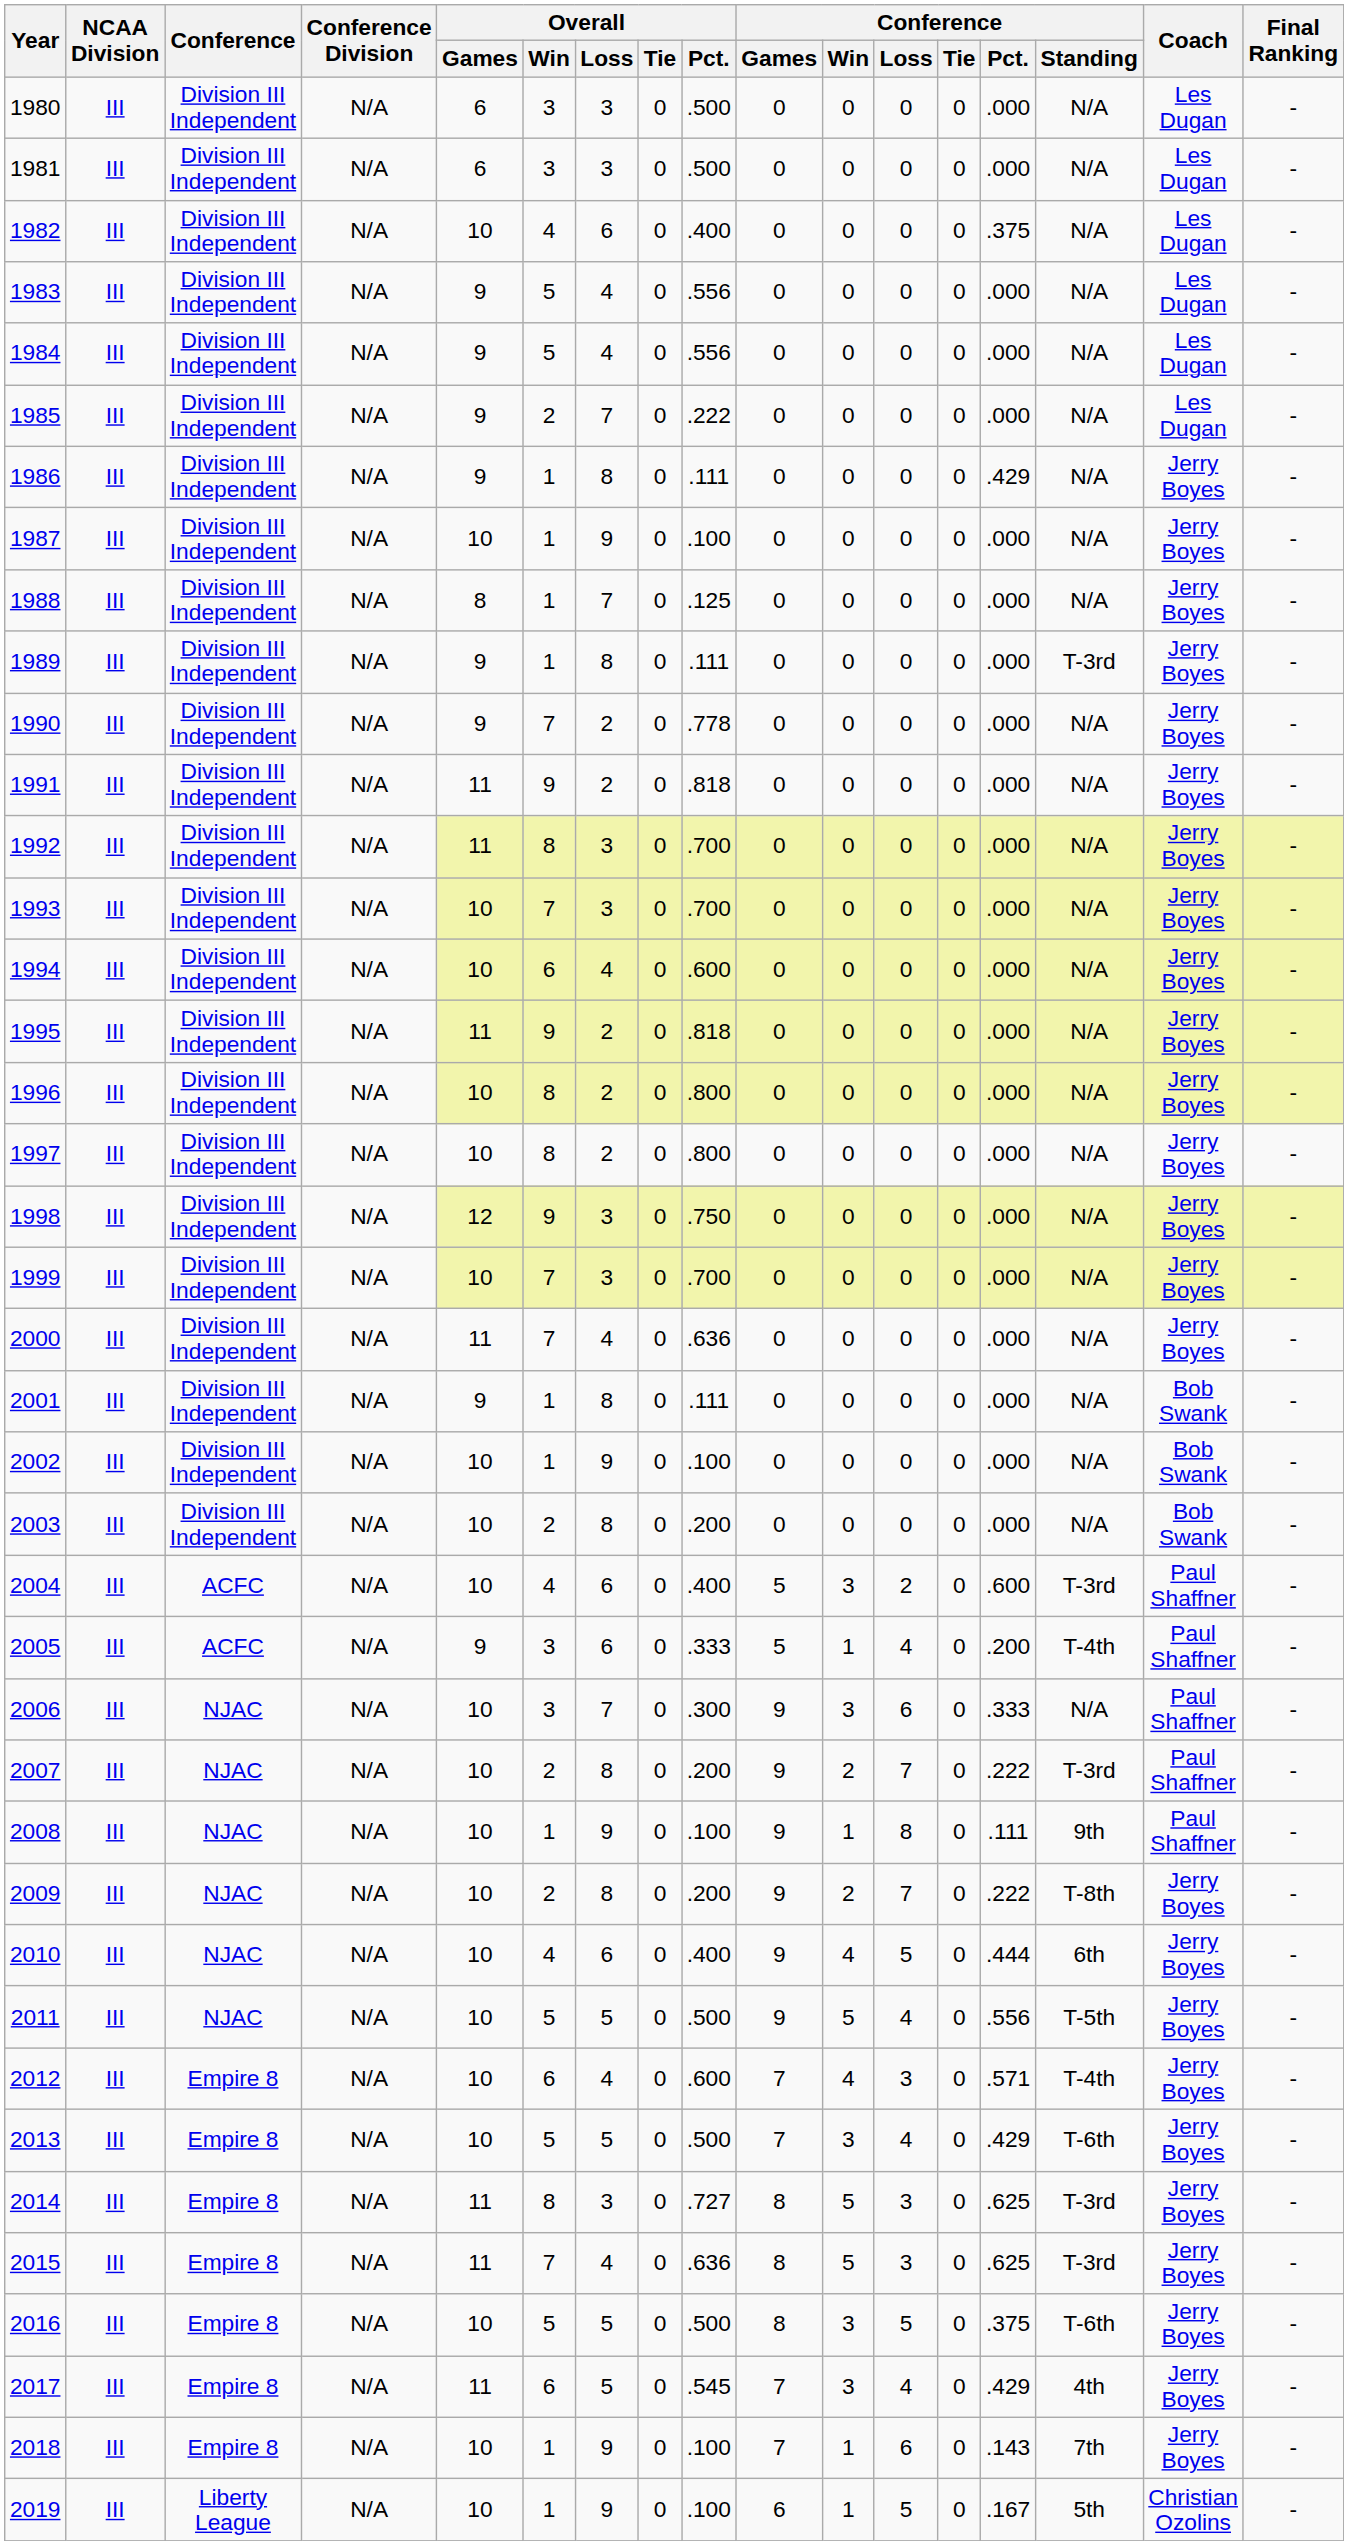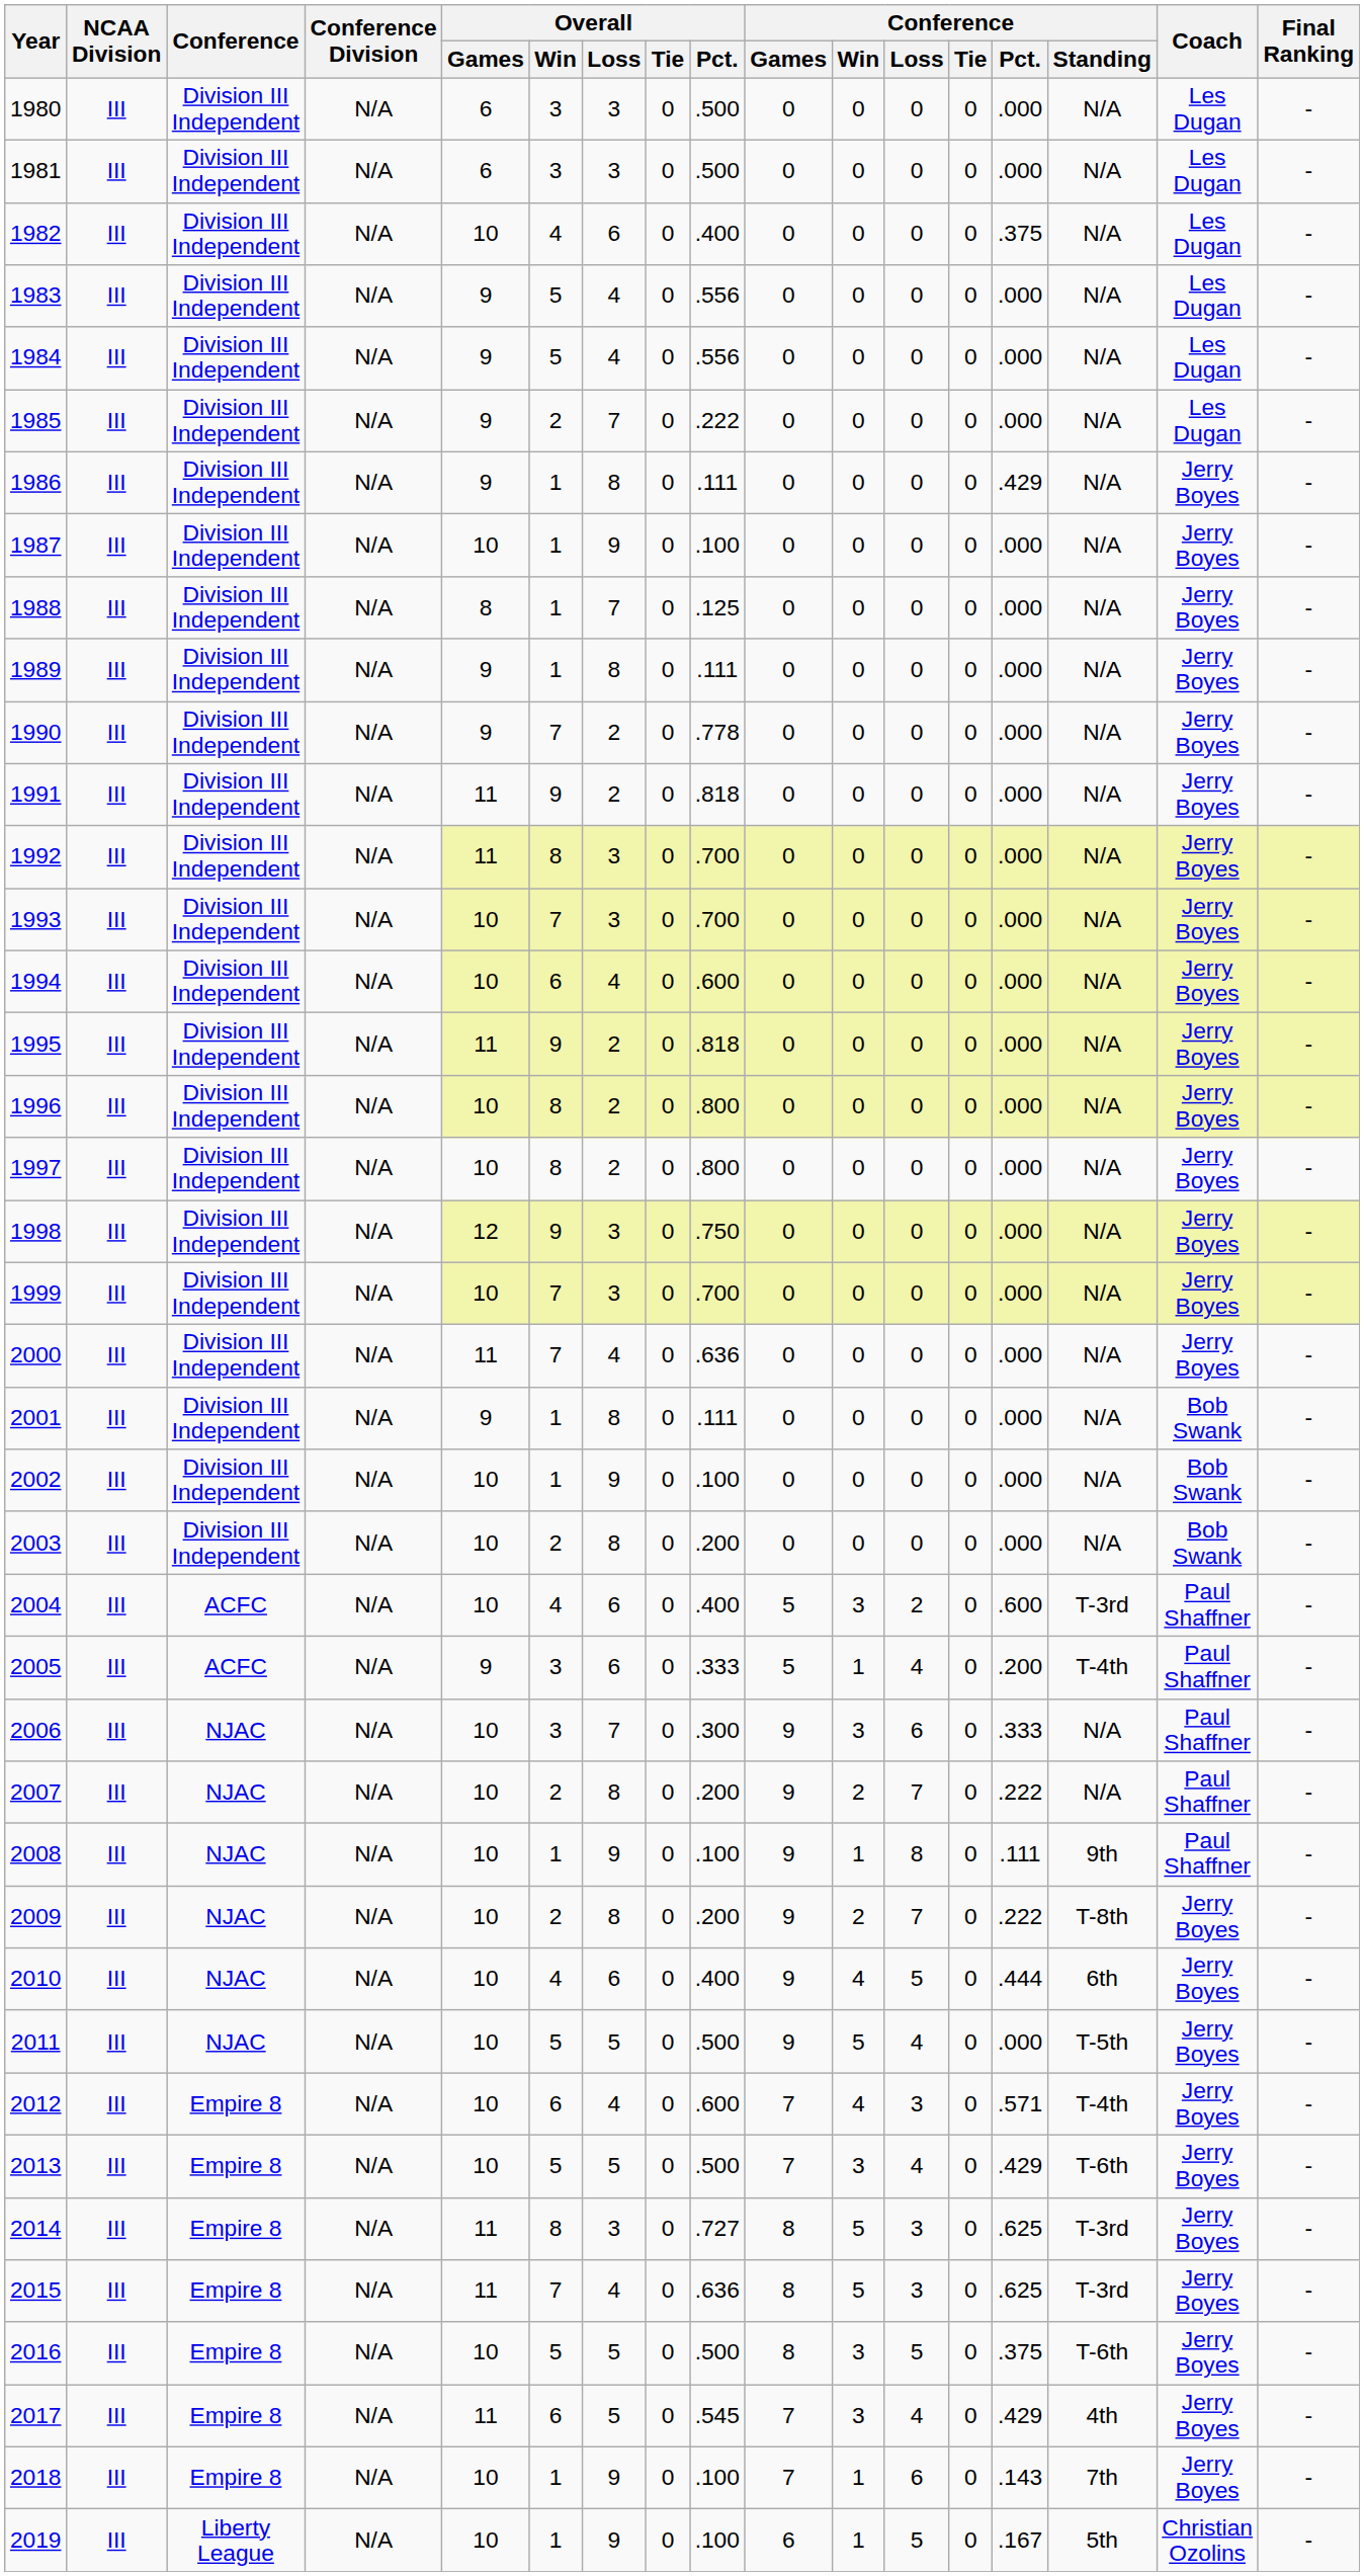1989 | Conference / Standing: T-3rd -> N/A
2007 | Conference / Standing: T-3rd -> N/A
2011 | Conference / Pct.: .556 -> .000
